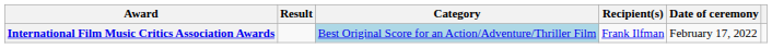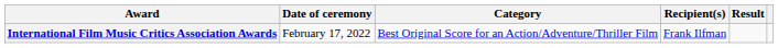columns swapped: Date of ceremony <-> Result
International Film Music Critics Association Awards | Category: lightblue background -> no background
